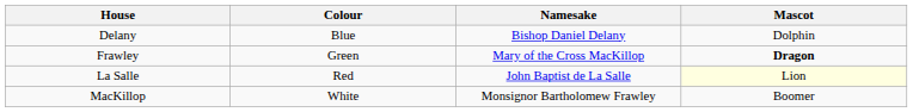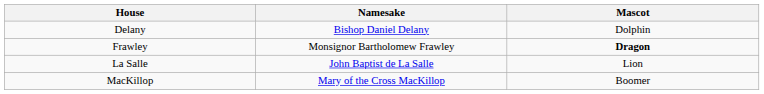- column: Colour | Blue | Green | Red | White
Frawley | Namesake: Mary of the Cross MacKillop -> Monsignor Bartholomew Frawley
La Salle | Mascot: lightyellow background -> no background
MacKillop | Namesake: Monsignor Bartholomew Frawley -> Mary of the Cross MacKillop
